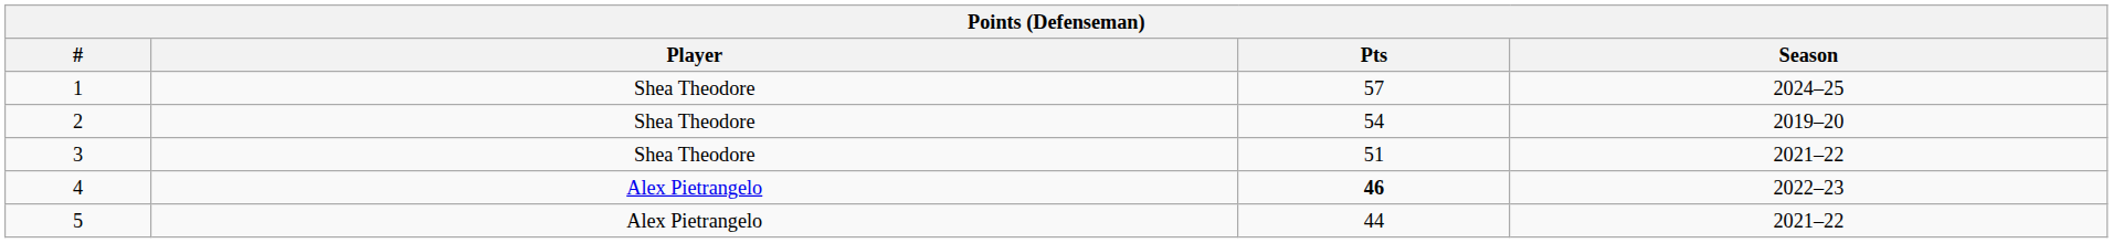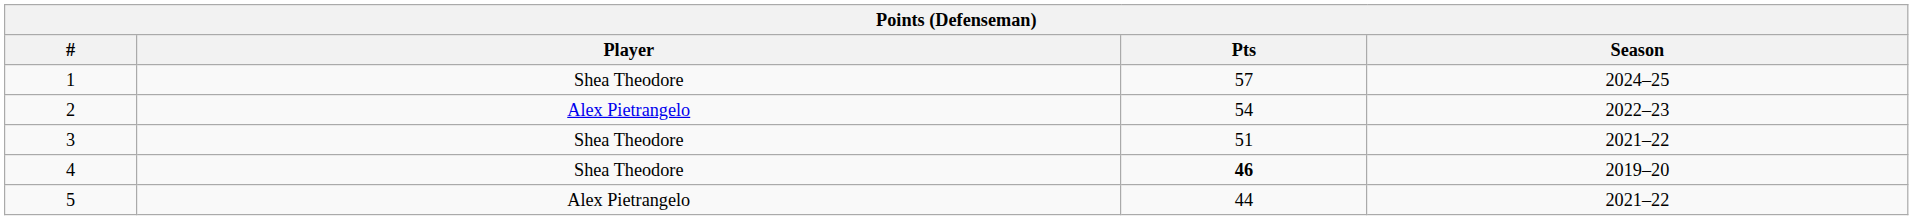2 | Player: Shea Theodore -> Alex Pietrangelo
2 | Season: 2019–20 -> 2022–23
4 | Player: Alex Pietrangelo -> Shea Theodore
4 | Season: 2022–23 -> 2019–20
